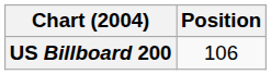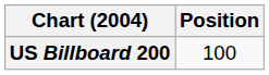US Billboard 200 | Position: 106 -> 100
